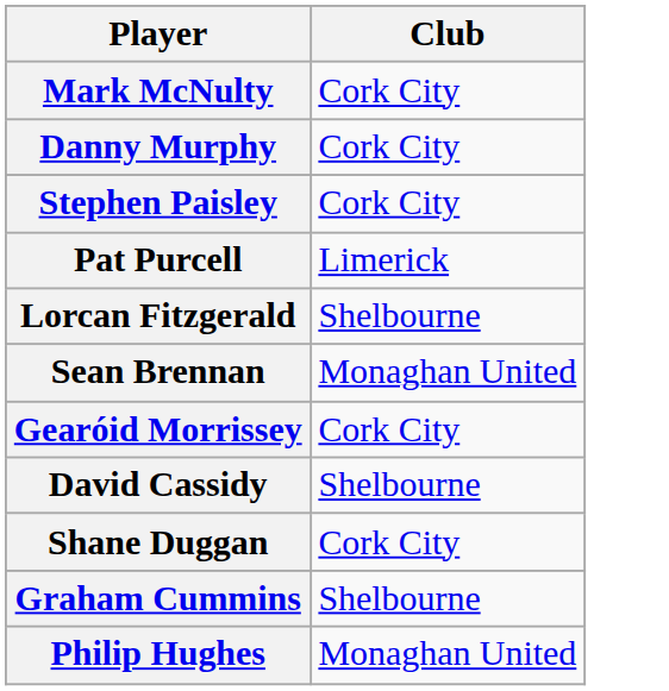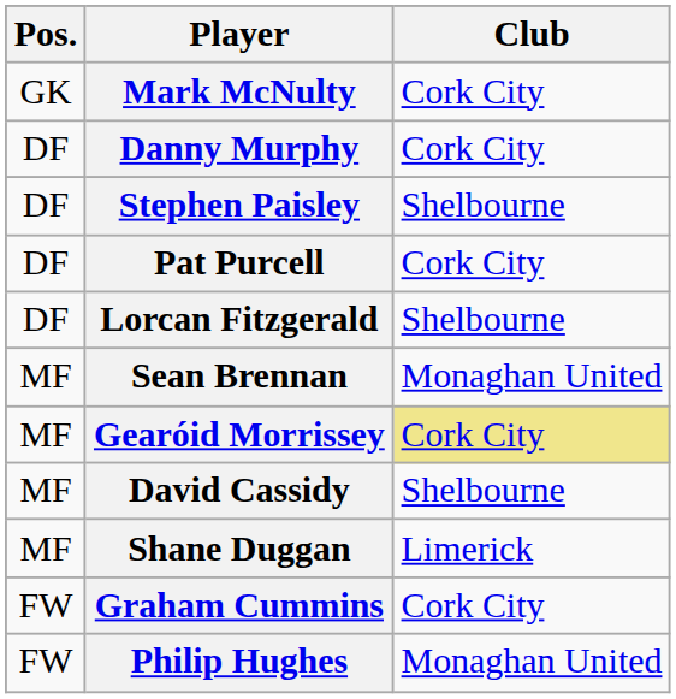+ column: Pos. | GK | DF | DF | DF | DF | MF | MF | MF | MF | FW | FW
Stephen Paisley | Club: Cork City -> Shelbourne
Pat Purcell | Club: Limerick -> Cork City
Gearóid Morrissey | Club: no background -> khaki background
Shane Duggan | Club: Cork City -> Limerick
Graham Cummins | Club: Shelbourne -> Cork City
